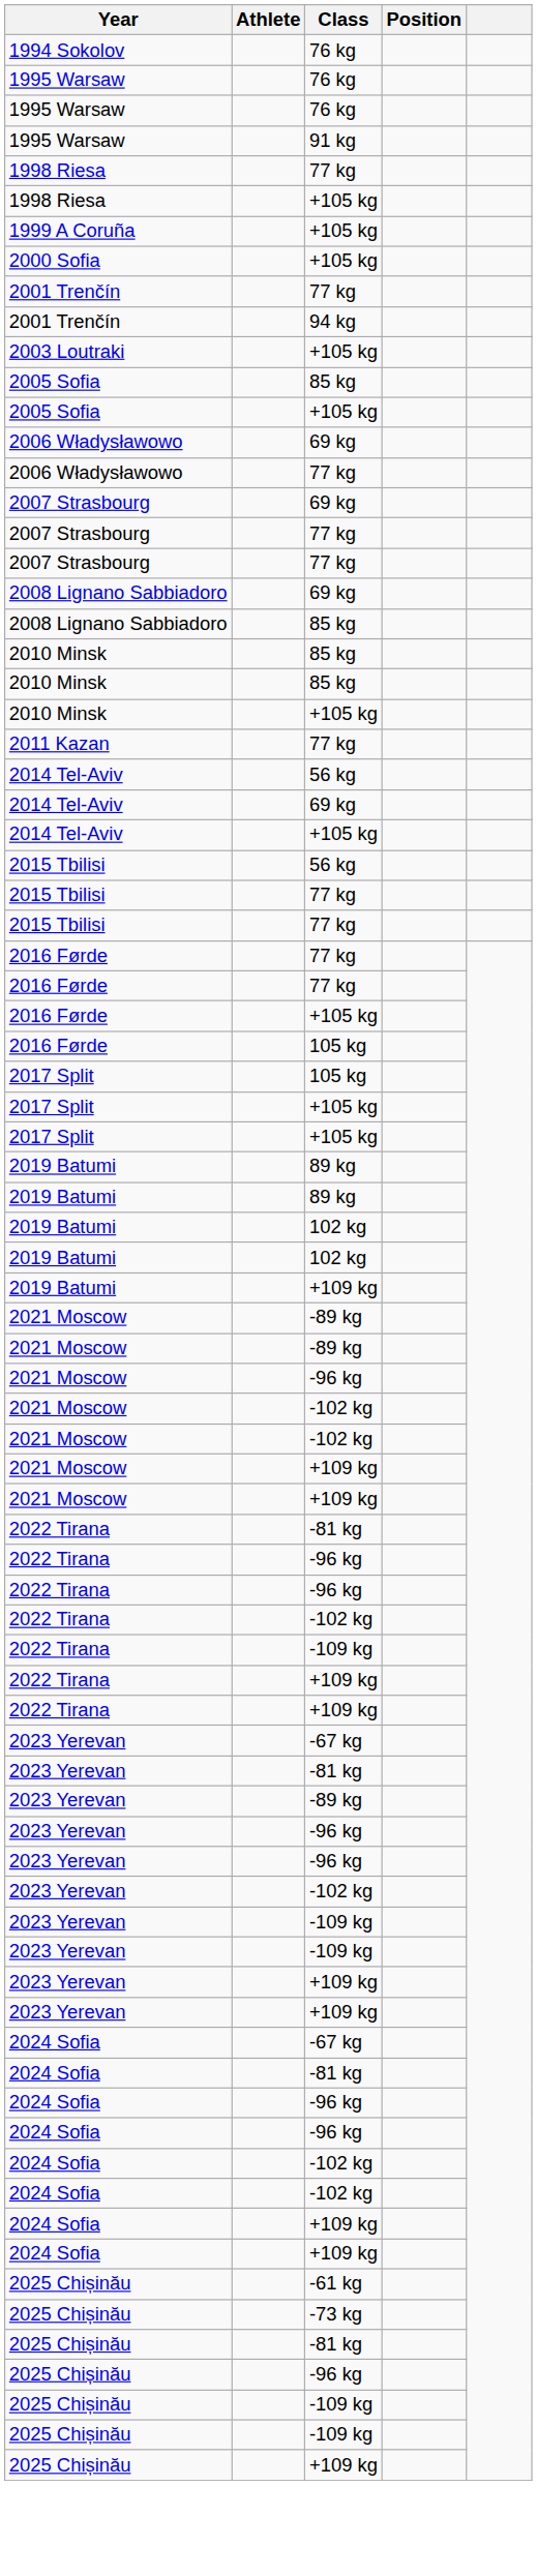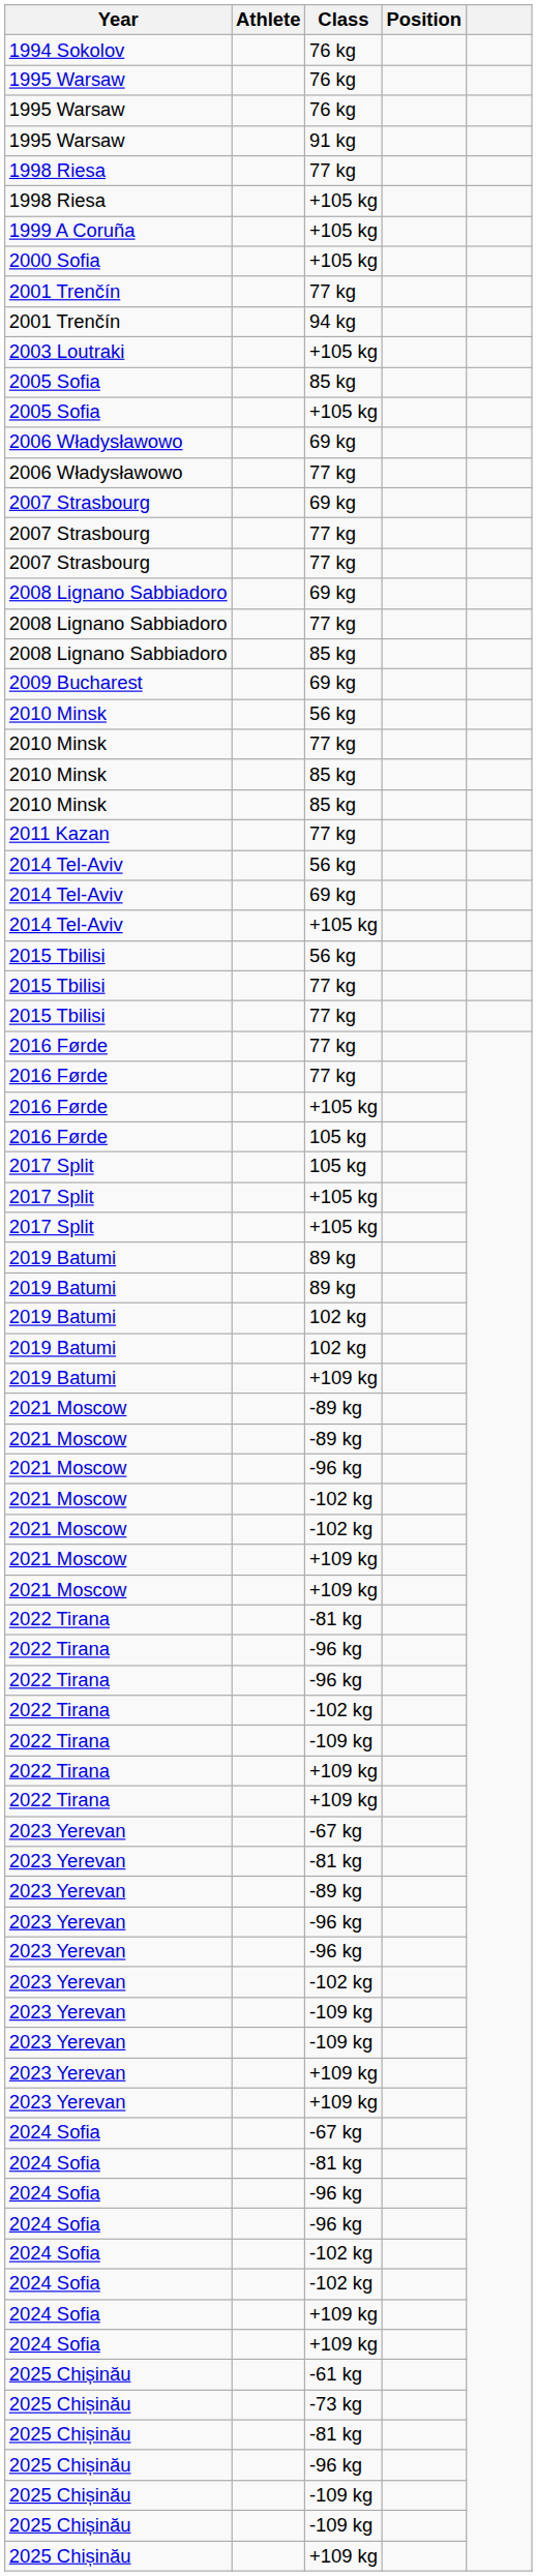+ row: 2008 Lignano Sabbiadoro | 77 kg
+ row: 2009 Bucharest | 69 kg
+ row: 2010 Minsk | 56 kg
+ row: 2010 Minsk | 77 kg
- row: 2010 Minsk | +105 kg
